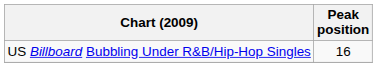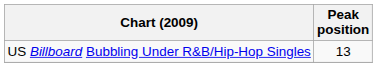US Billboard Bubbling Under R&B/Hip-Hop Singles | Peak position: 16 -> 13
